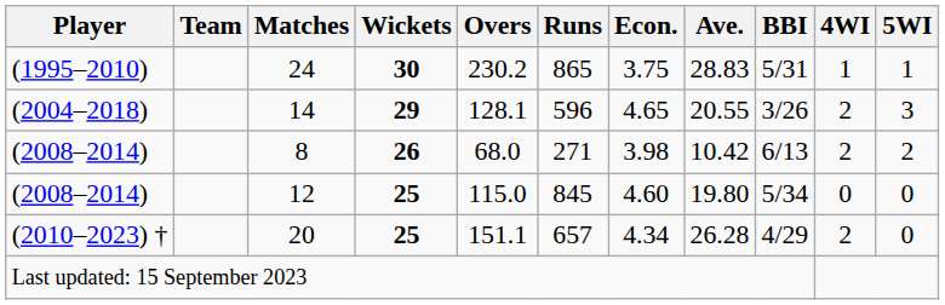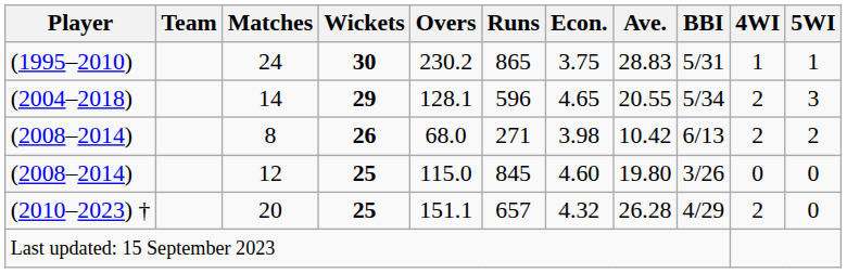14 | BBI: 3/26 -> 5/34
12 | BBI: 5/34 -> 3/26
20 | Econ.: 4.34 -> 4.32
